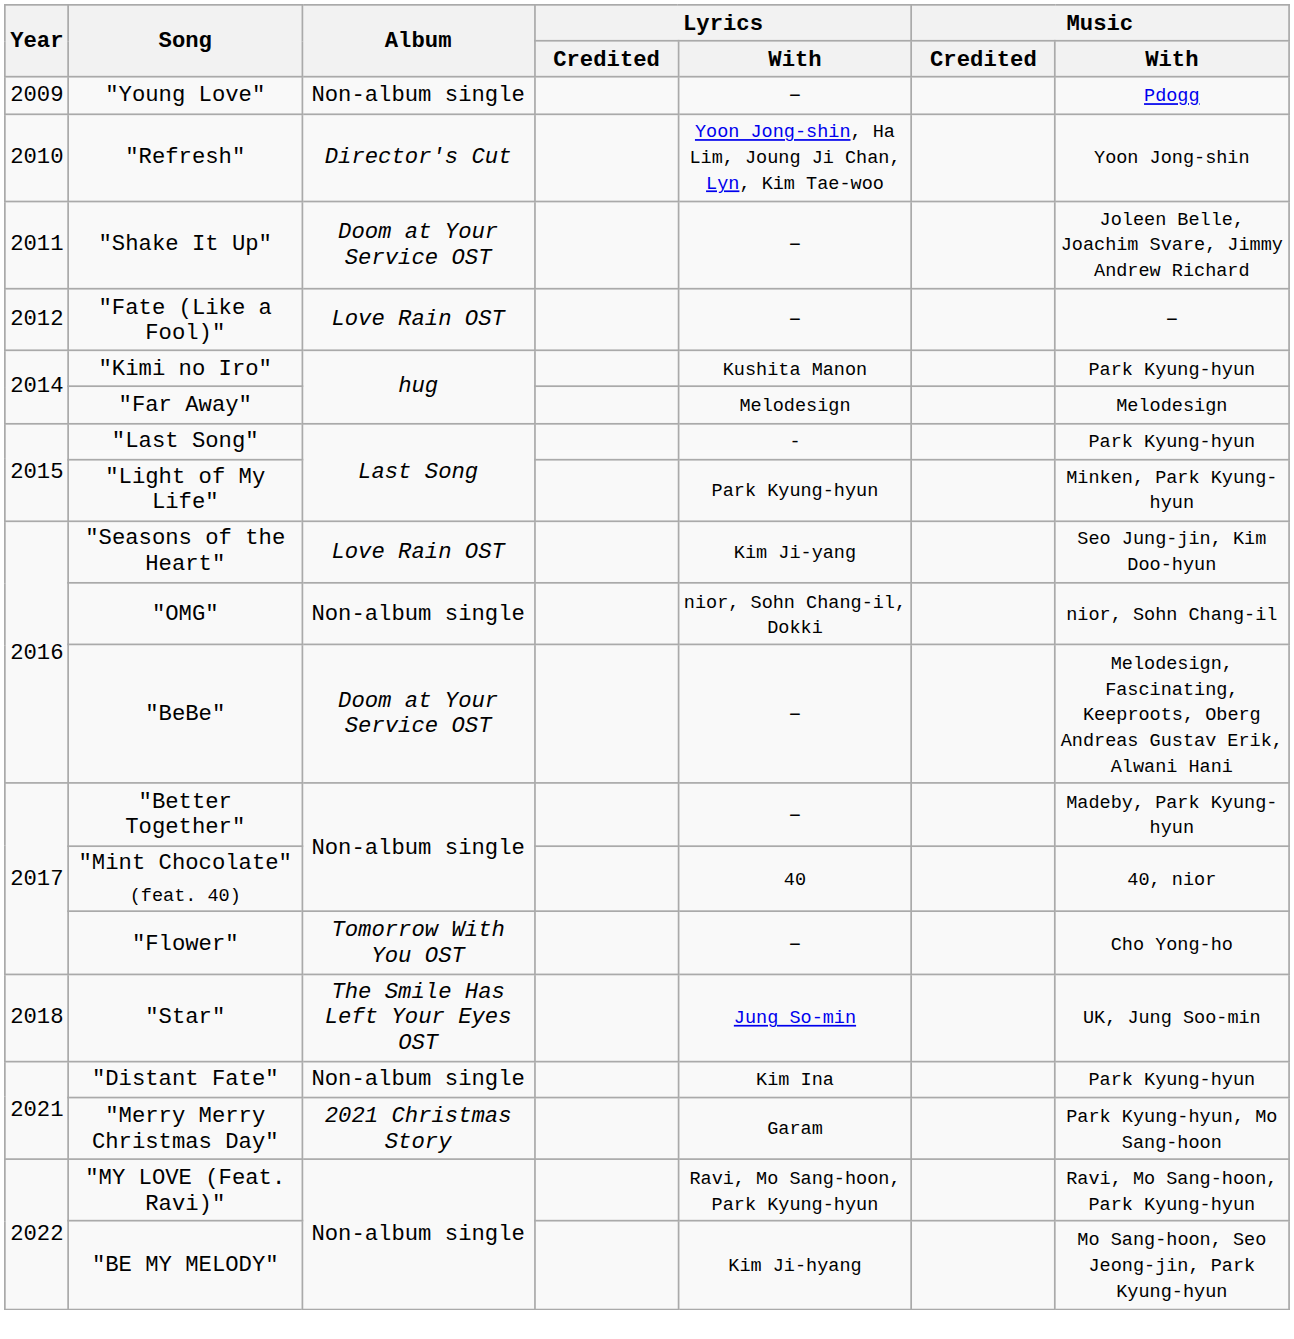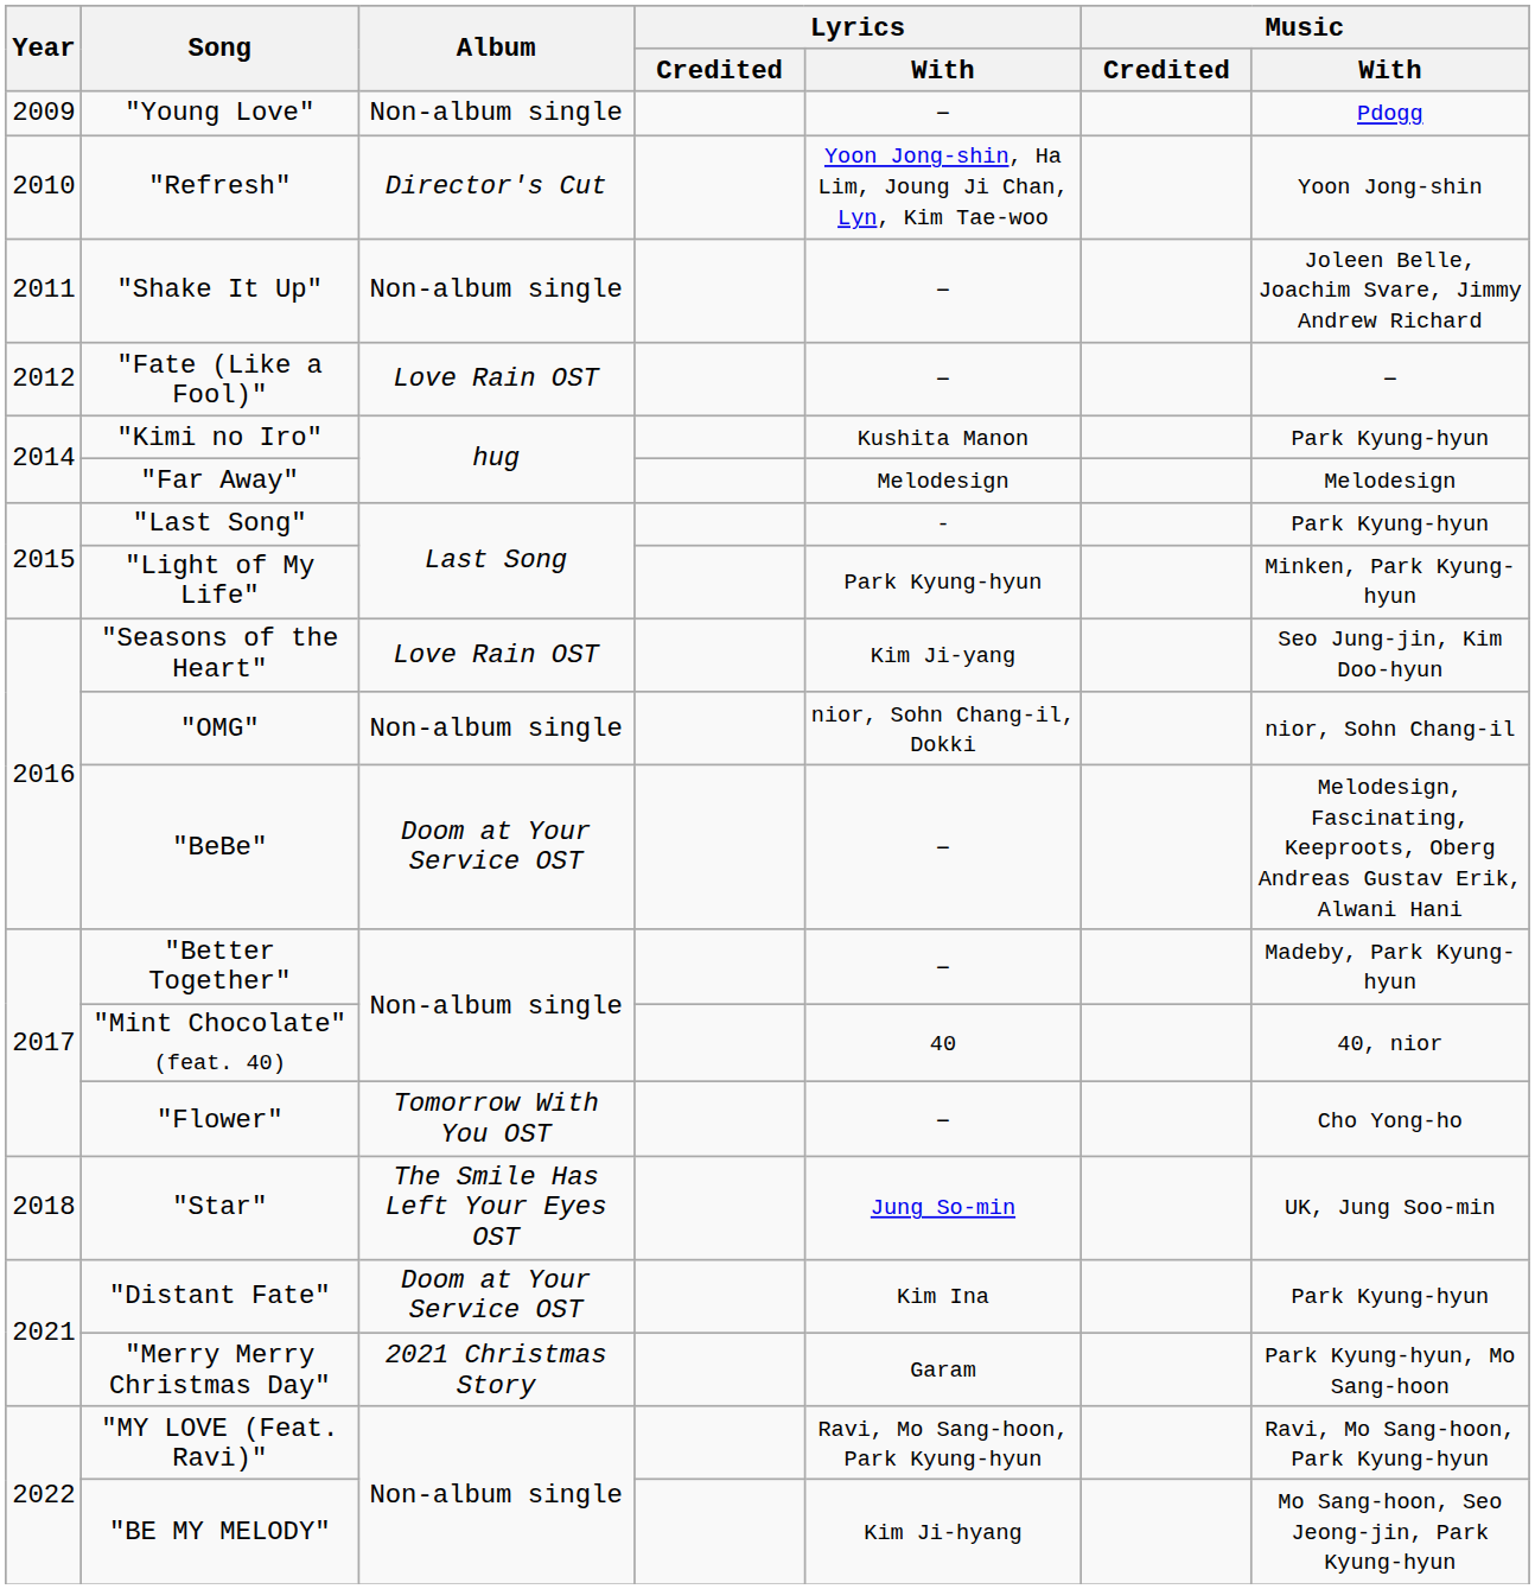"Shake It Up" | Album: Doom at Your Service OST -> Non-album single
"Distant Fate" | Album: Non-album single -> Doom at Your Service OST
